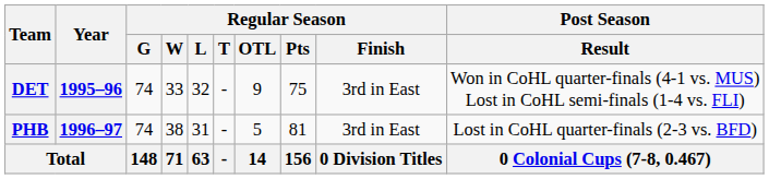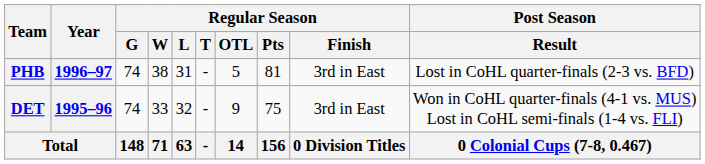rows swapped: DET <-> PHB
